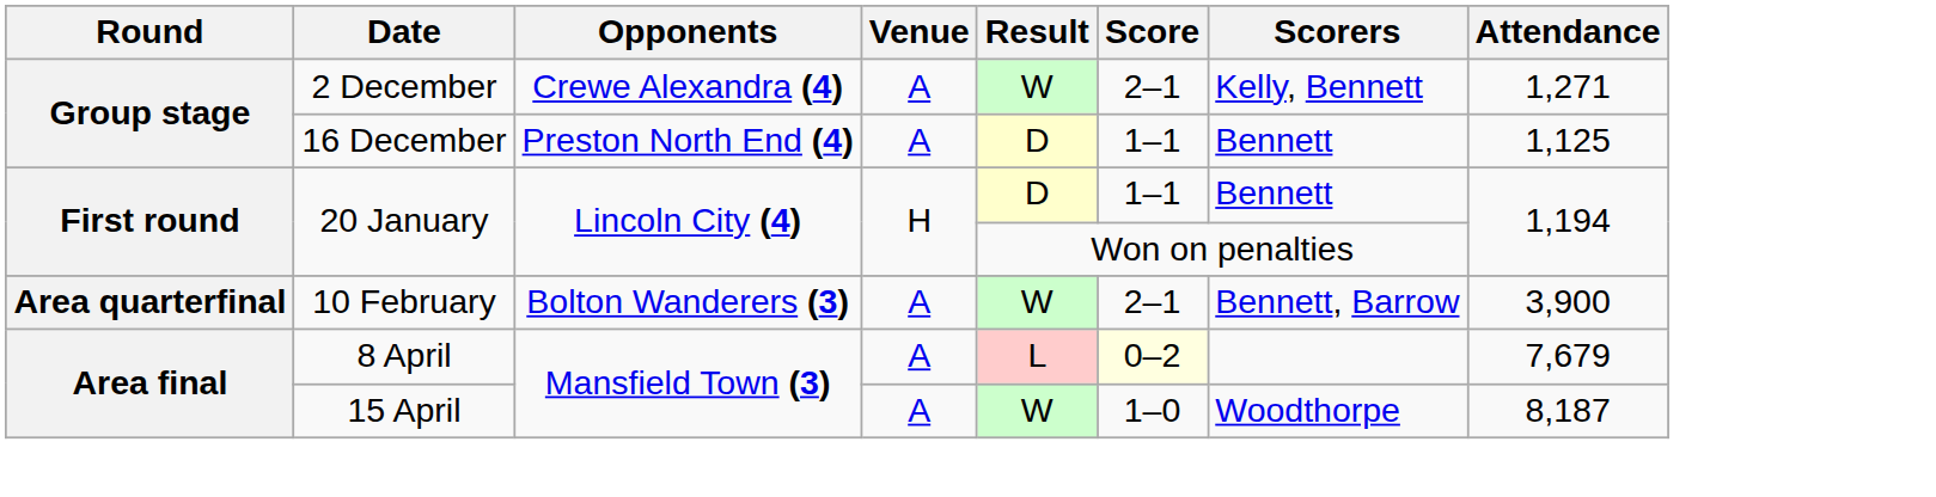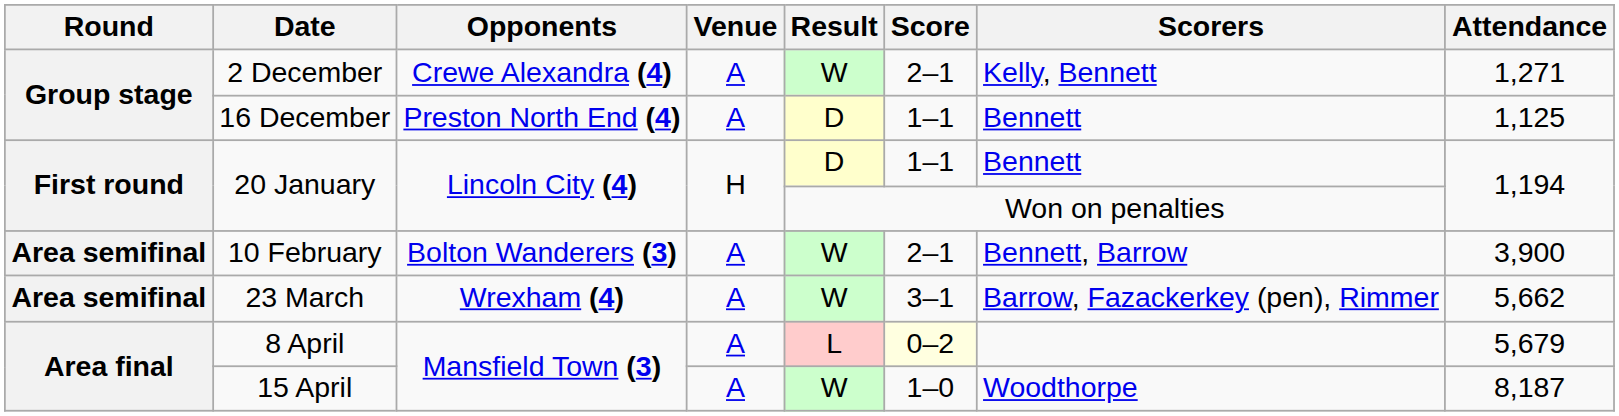10 February | Round: Area quarterfinal -> Area semifinal
+ row: Area semifinal | 23 March | Wrexham (4) | A | W | 3–1 | Barrow, Fazackerkey (pen), Rimmer | 5,662
8 April | Attendance: 7,679 -> 5,679
